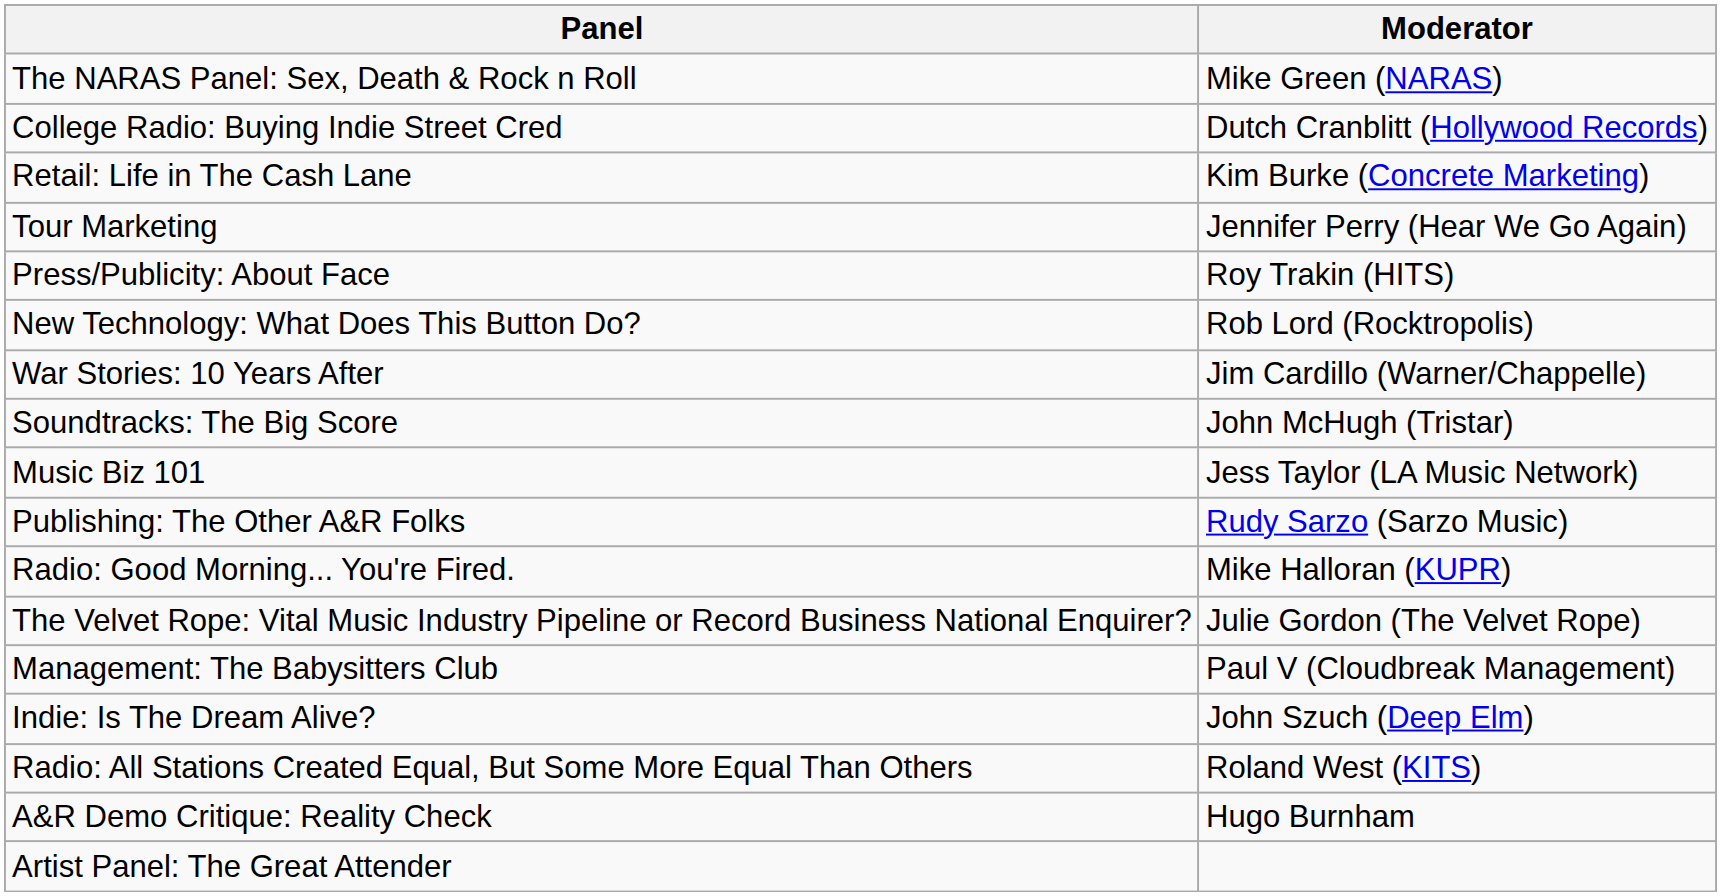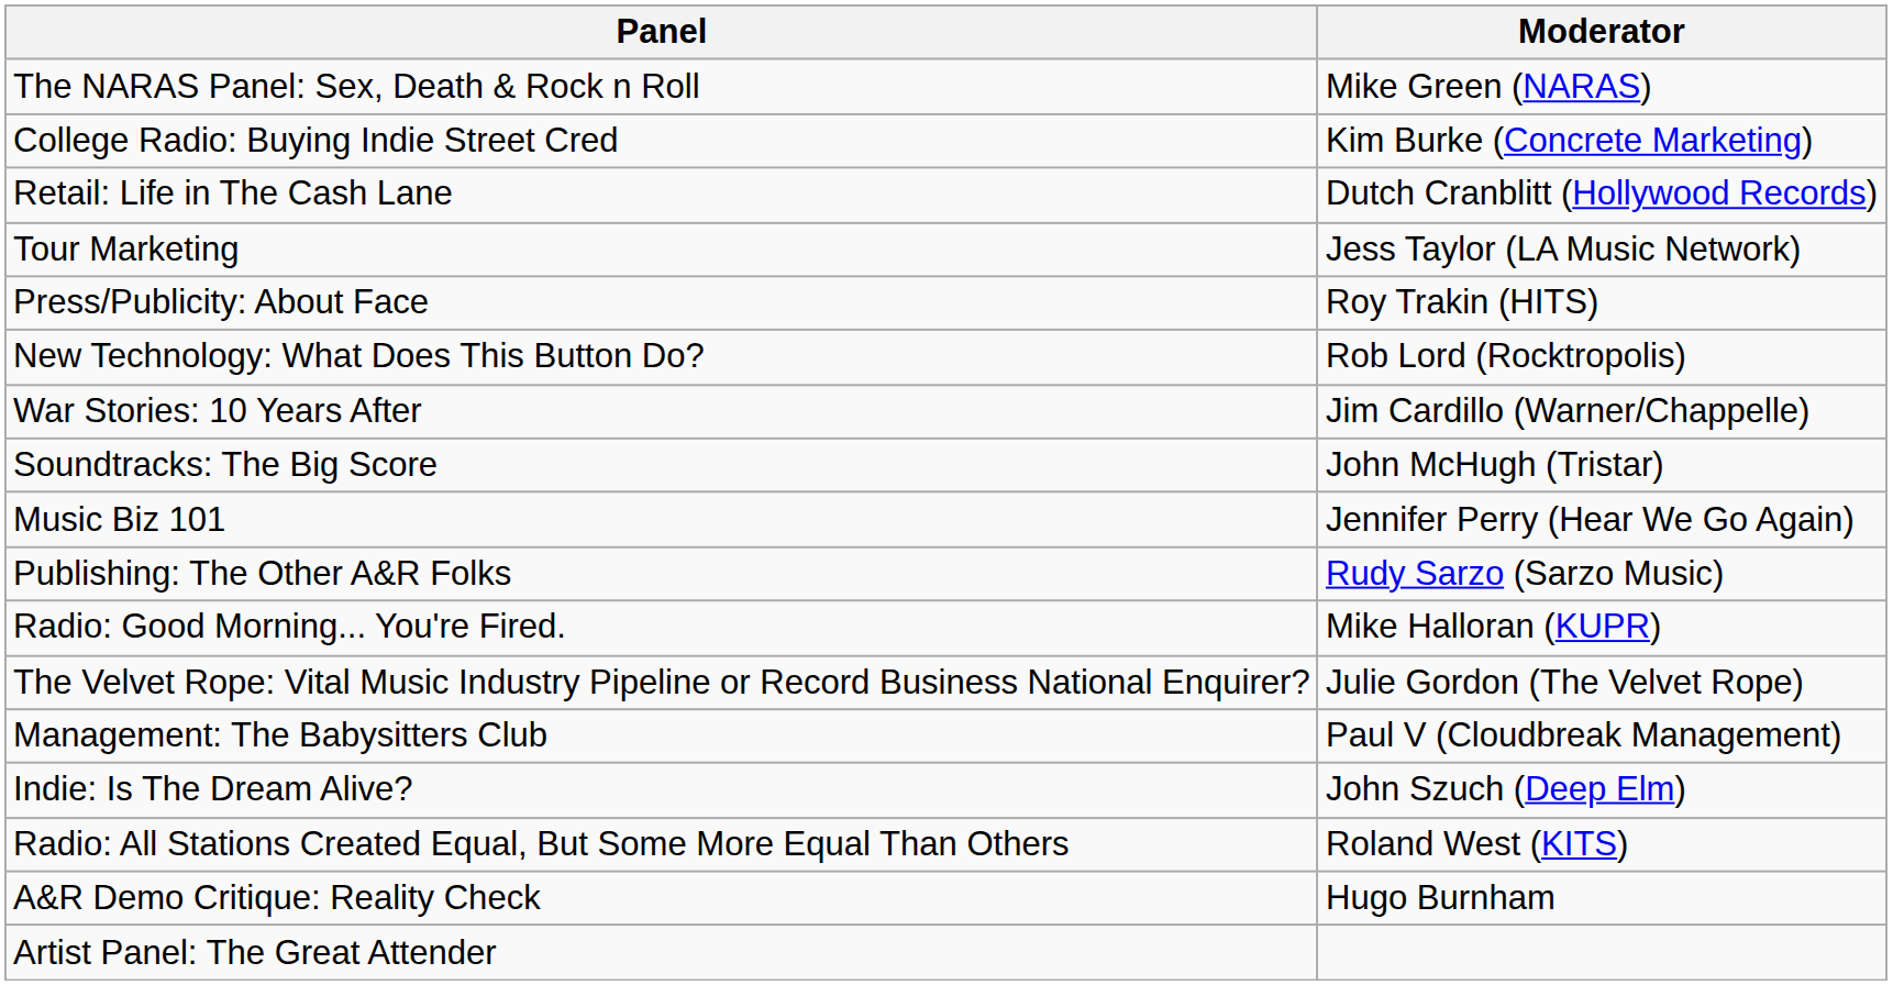College Radio: Buying Indie Street Cred | Moderator: Dutch Cranblitt (Hollywood Records) -> Kim Burke (Concrete Marketing)
Retail: Life in The Cash Lane | Moderator: Kim Burke (Concrete Marketing) -> Dutch Cranblitt (Hollywood Records)
Tour Marketing | Moderator: Jennifer Perry (Hear We Go Again) -> Jess Taylor (LA Music Network)
Music Biz 101 | Moderator: Jess Taylor (LA Music Network) -> Jennifer Perry (Hear We Go Again)
